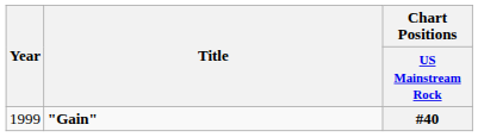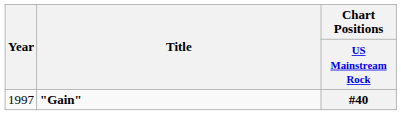#40 | Year: 1999 -> 1997
